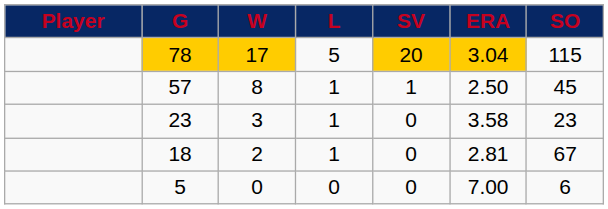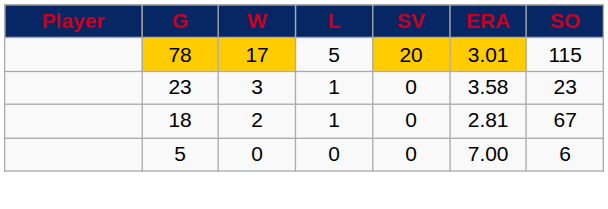78 | ERA: 3.04 -> 3.01
- row: 57 | 8 | 1 | 1 | 2.50 | 45
